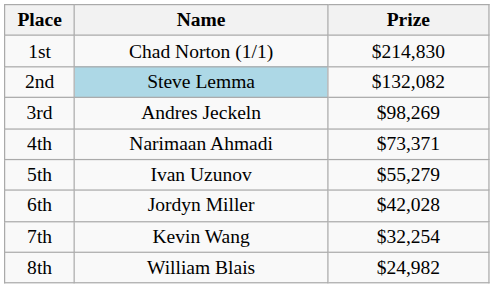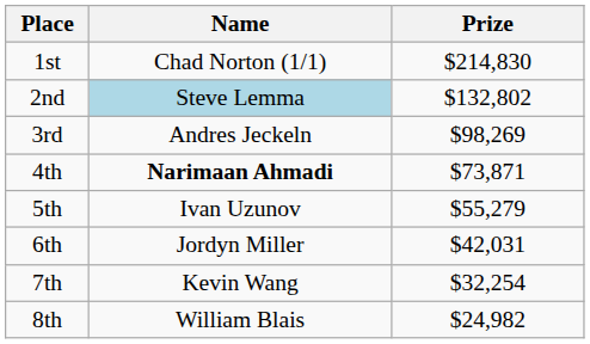2nd | Prize: $132,082 -> $132,802
4th | Name: normal -> bold
4th | Prize: $73,371 -> $73,871
6th | Prize: $42,028 -> $42,031
